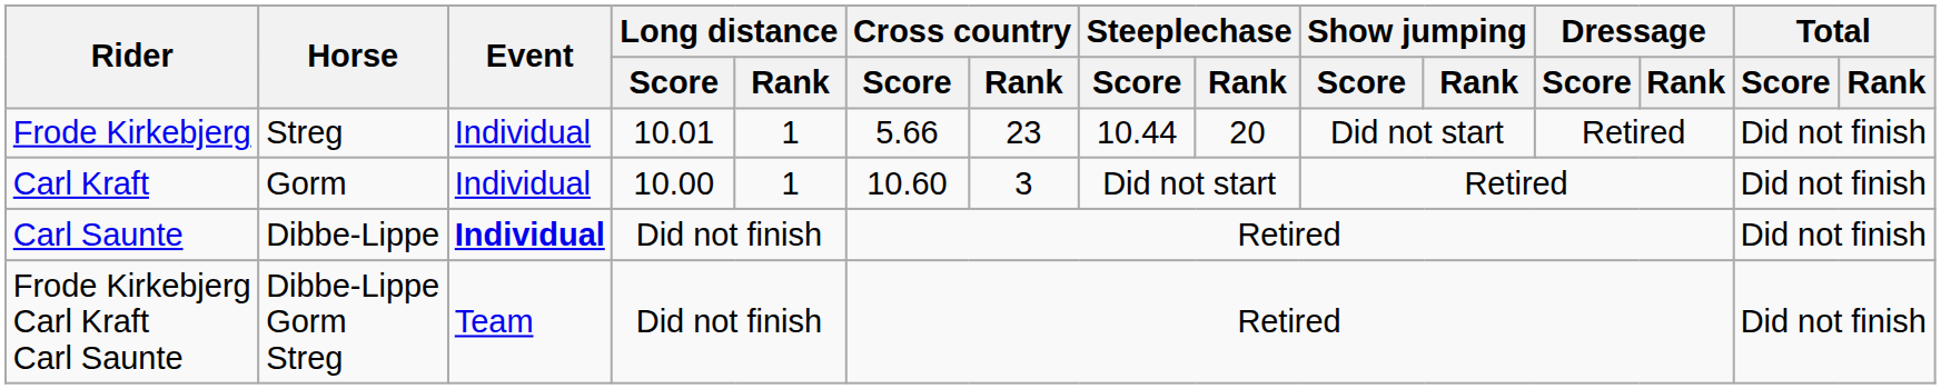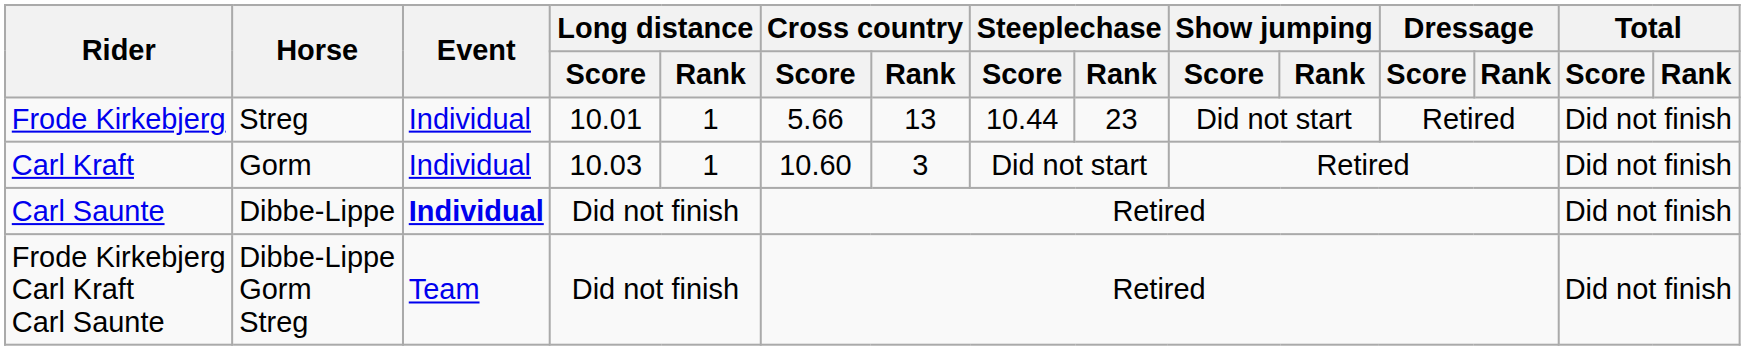Frode Kirkebjerg | Cross country / Rank: 23 -> 13
Frode Kirkebjerg | Steeplechase / Rank: 20 -> 23
Carl Kraft | Long distance / Score: 10.00 -> 10.03
